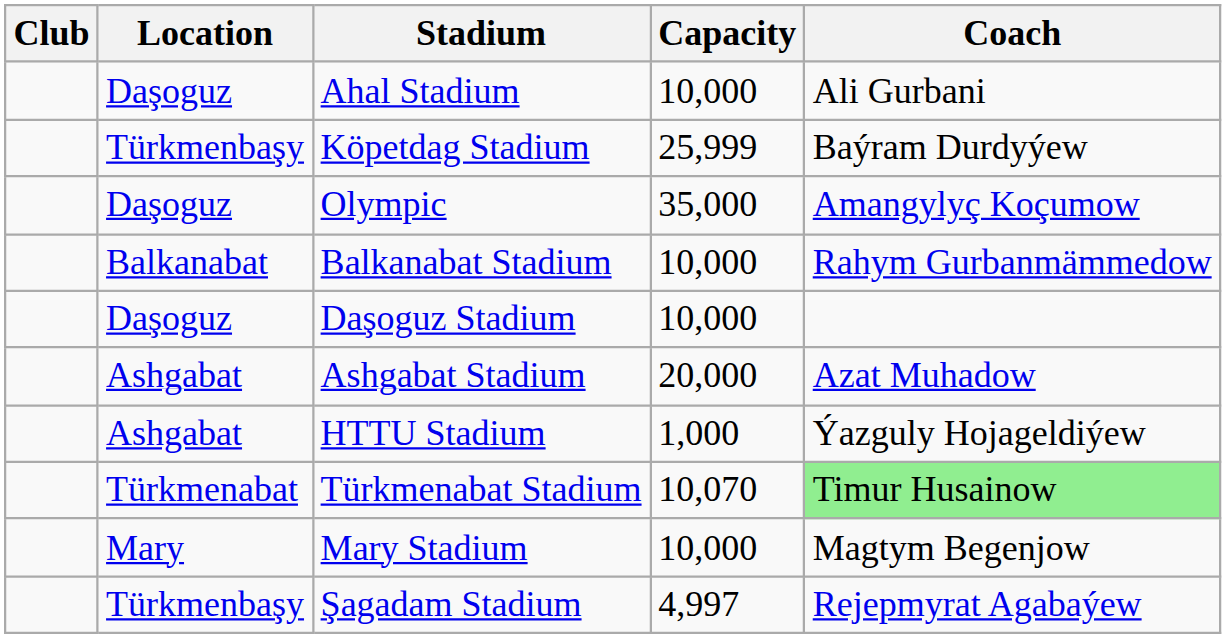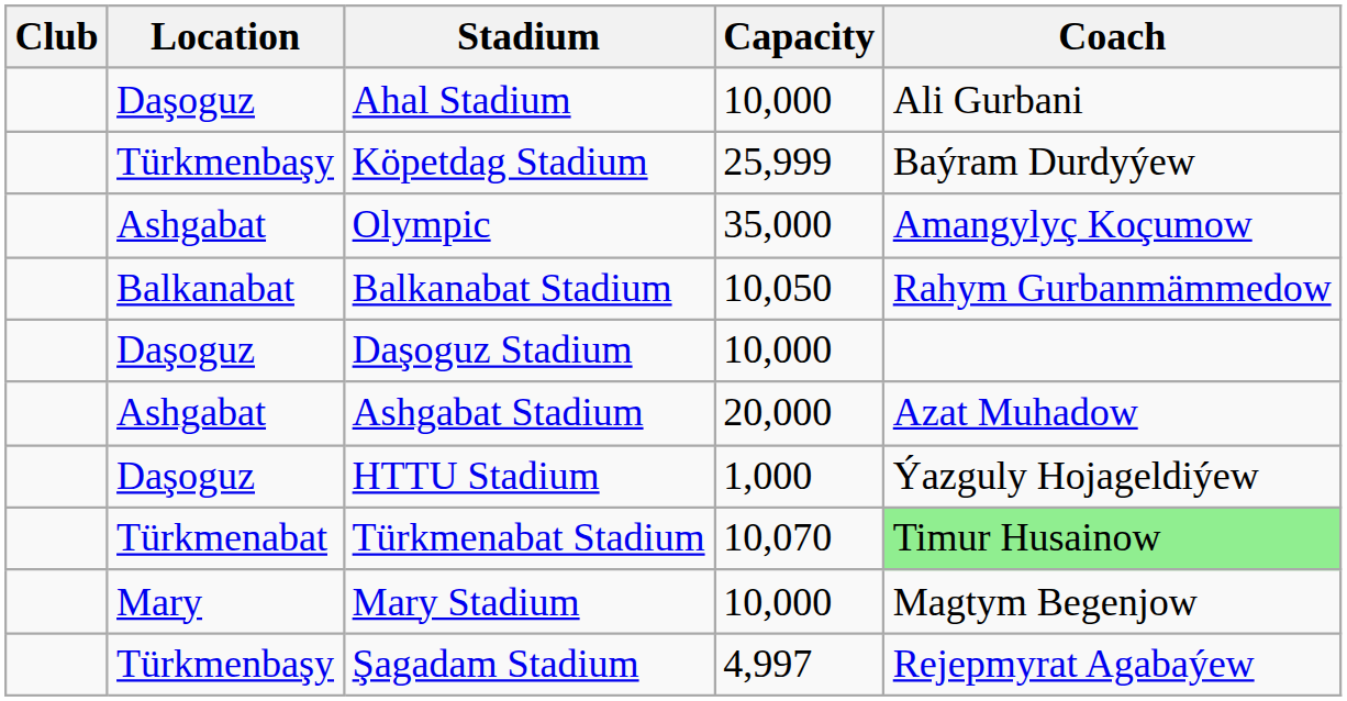Olympic | Location: Daşoguz -> Ashgabat
Balkanabat Stadium | Capacity: 10,000 -> 10,050
HTTU Stadium | Location: Ashgabat -> Daşoguz
